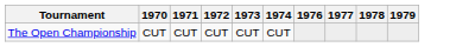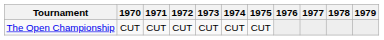+ column: 1975 | CUT
